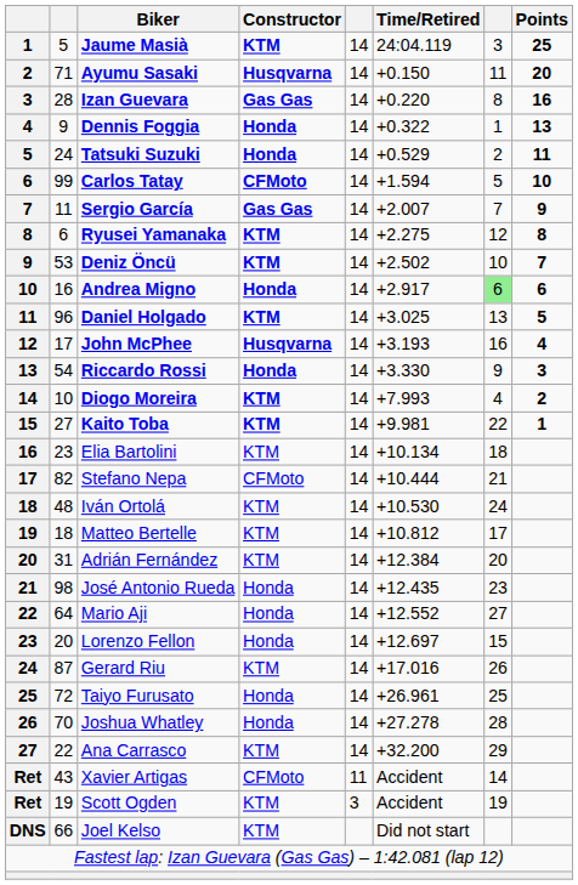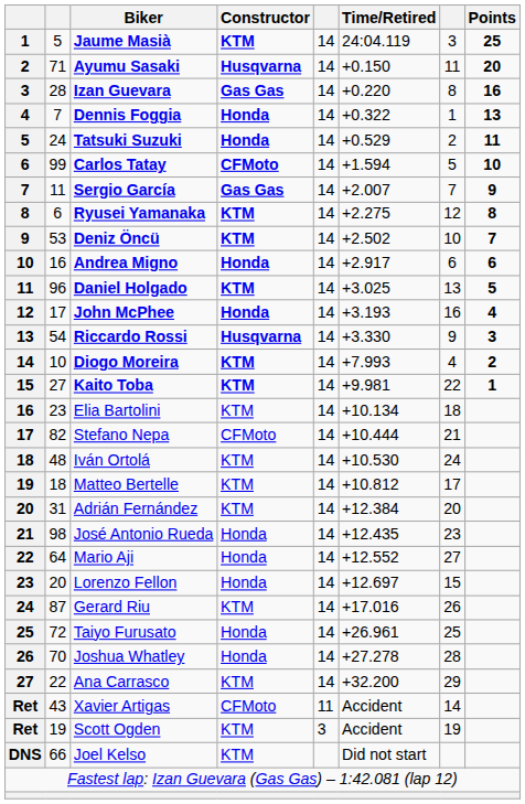Dennis Foggia | column 2: 9 -> 7
Andrea Migno | column 7: lightgreen background -> no background
John McPhee | Constructor: Husqvarna -> Honda
Riccardo Rossi | Constructor: Honda -> Husqvarna
